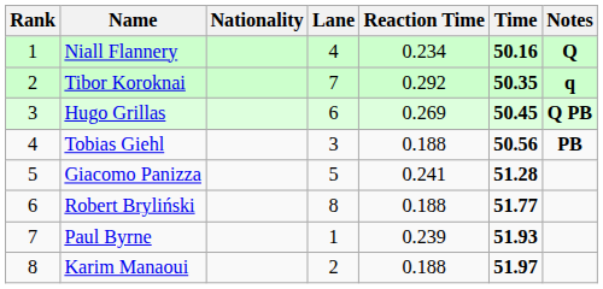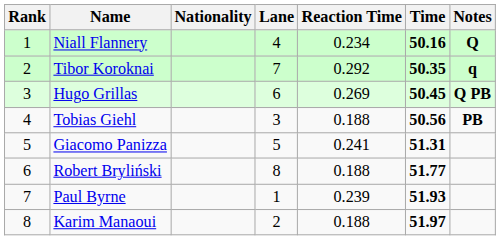Giacomo Panizza | Time: 51.28 -> 51.31
